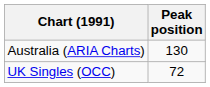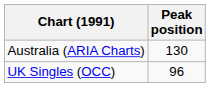UK Singles (OCC) | Peak position: 72 -> 96
